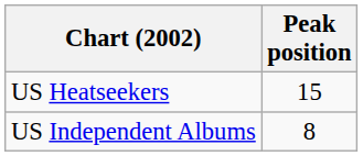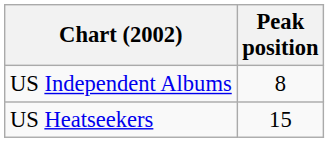rows swapped: US Heatseekers <-> US Independent Albums
